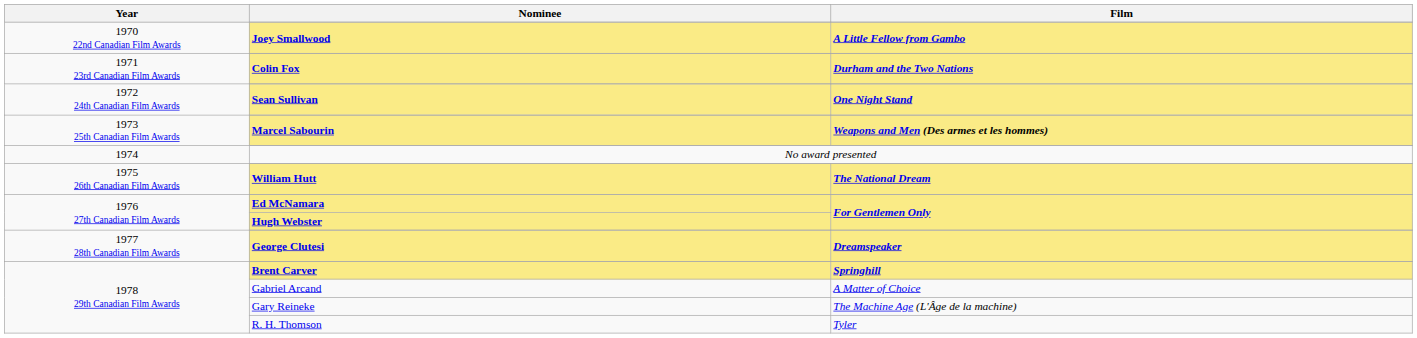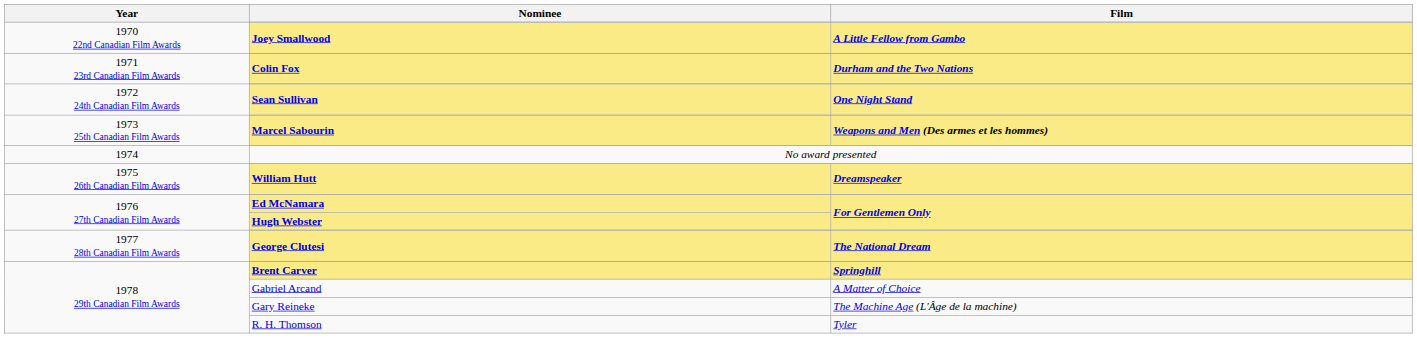William Hutt | Film: The National Dream -> Dreamspeaker
George Clutesi | Film: Dreamspeaker -> The National Dream
